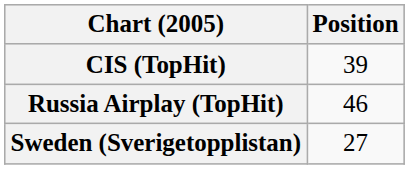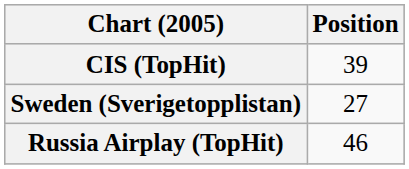rows swapped: Russia Airplay (TopHit) <-> Sweden (Sverigetopplistan)
